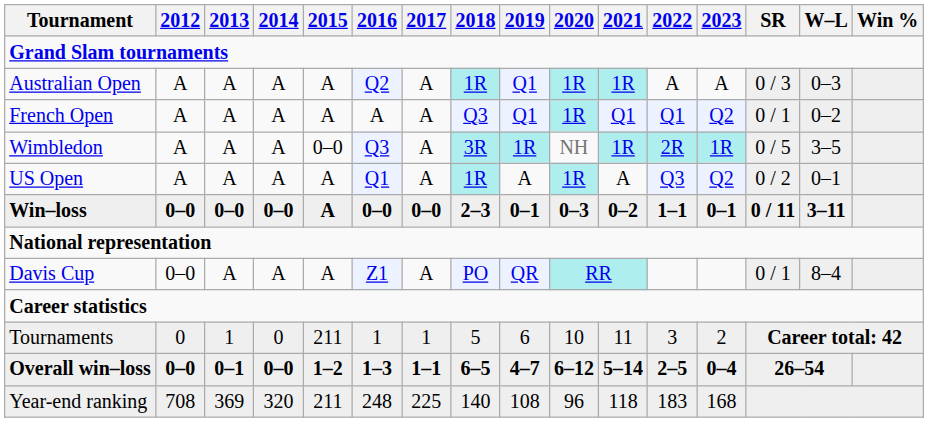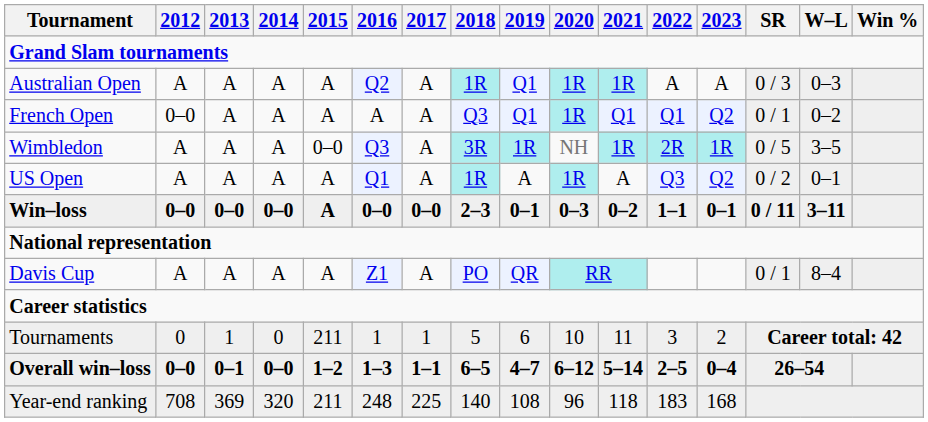French Open | 2012: A -> 0–0
Davis Cup | 2012: 0–0 -> A
